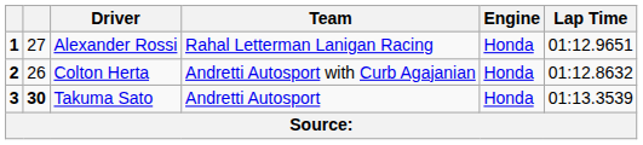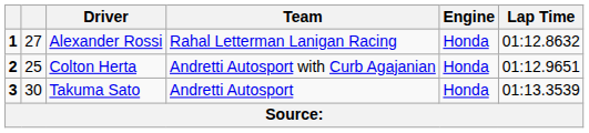Alexander Rossi | Lap Time: 01:12.9651 -> 01:12.8632
Colton Herta | column 2: 26 -> 25
Colton Herta | Lap Time: 01:12.8632 -> 01:12.9651
Takuma Sato | column 2: bold -> normal
